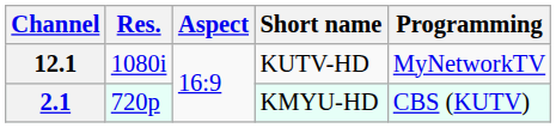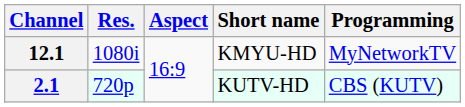12.1 | Short name: KUTV-HD -> KMYU-HD
2.1 | Short name: KMYU-HD -> KUTV-HD
